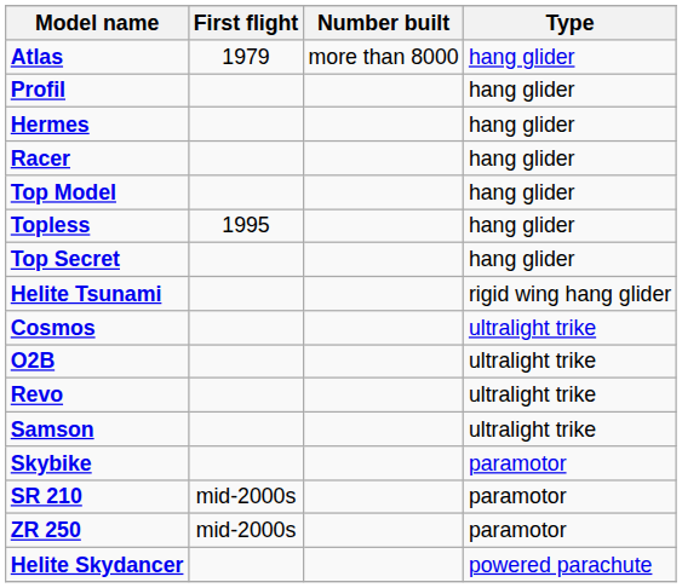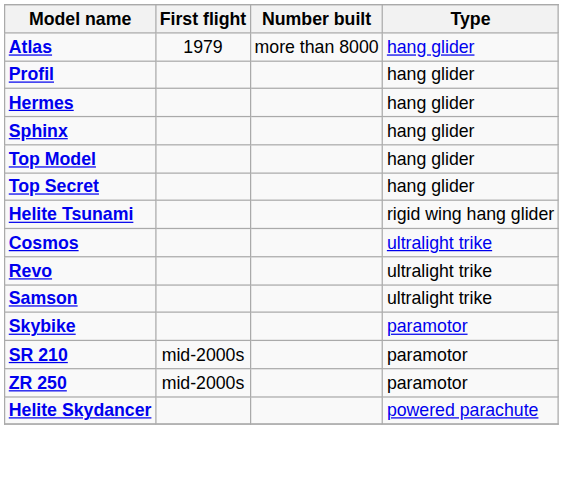- row: Racer | hang glider
+ row: Sphinx | hang glider
- row: Topless | 1995 | hang glider
- row: O2B | ultralight trike
